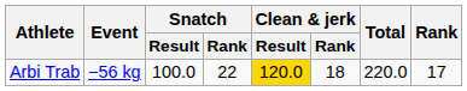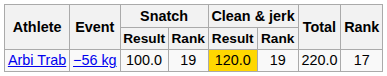Arbi Trab | Snatch / Rank: 22 -> 19
Arbi Trab | Clean & jerk / Rank: 18 -> 19
